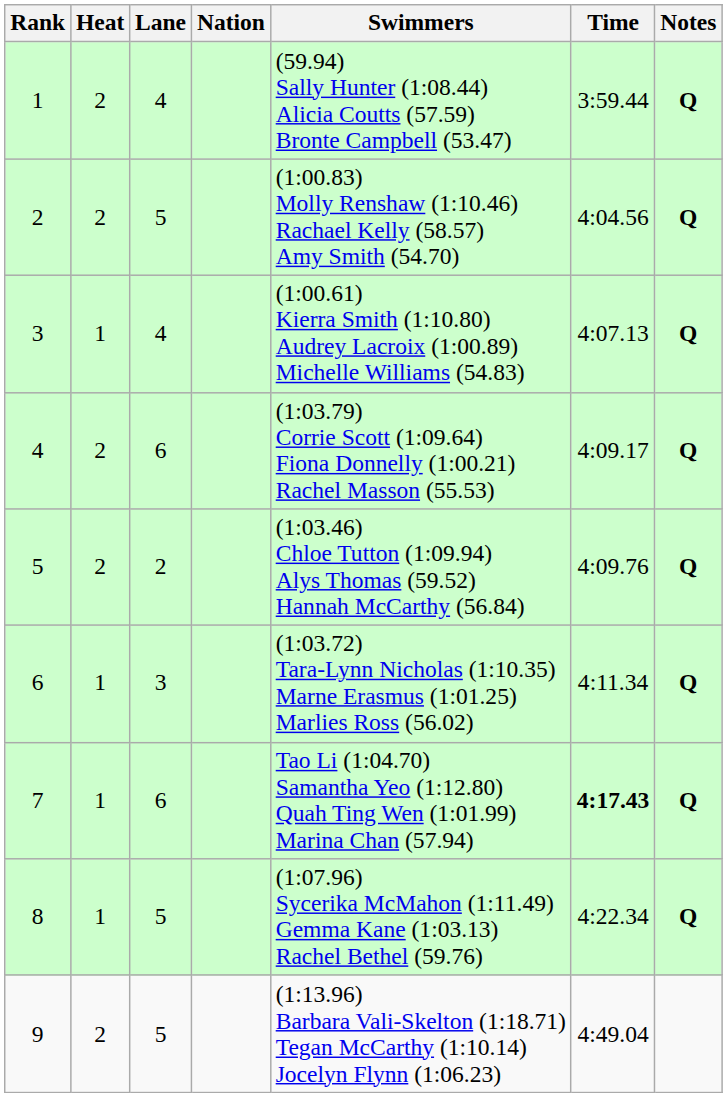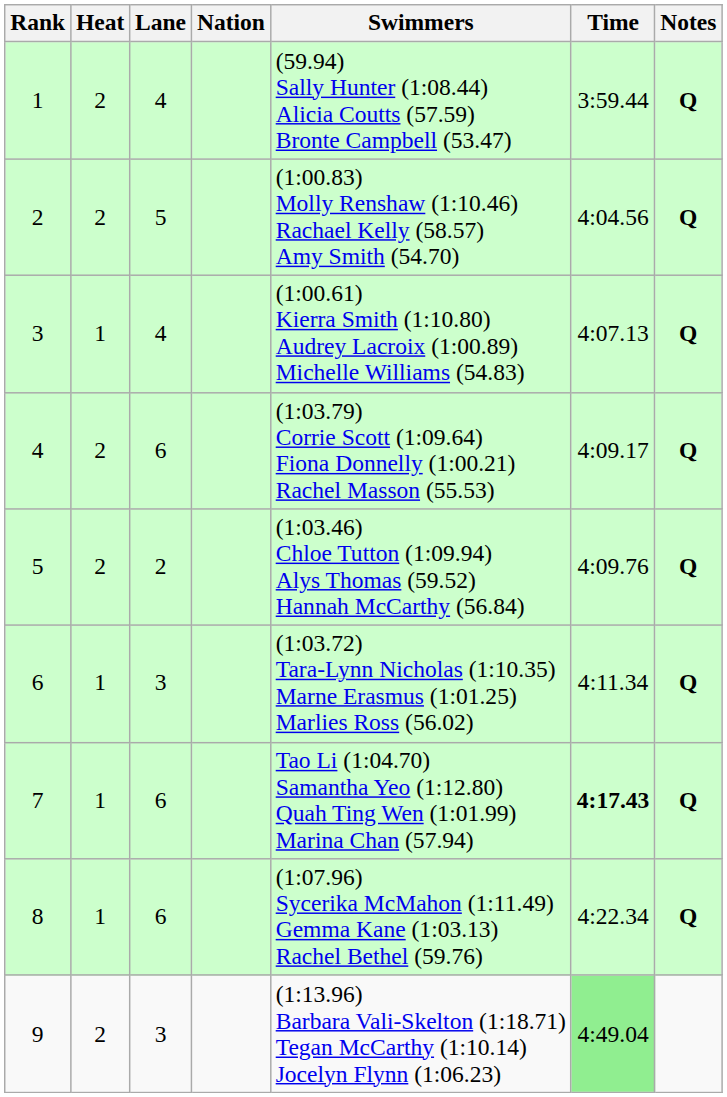8 | Lane: 5 -> 6
9 | Lane: 5 -> 3
9 | Time: no background -> lightgreen background
